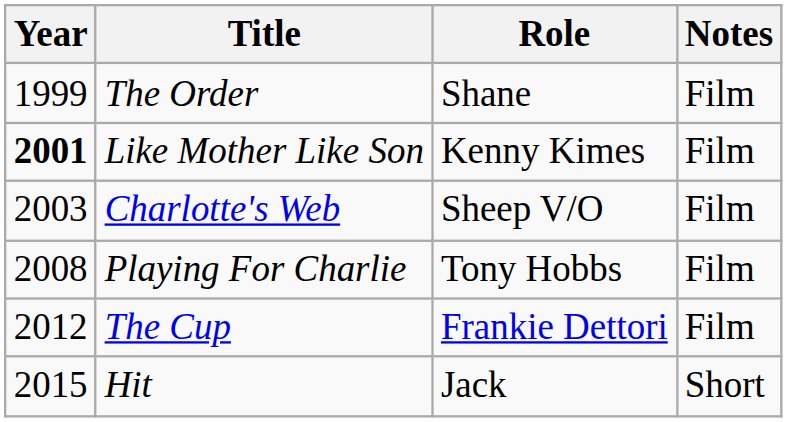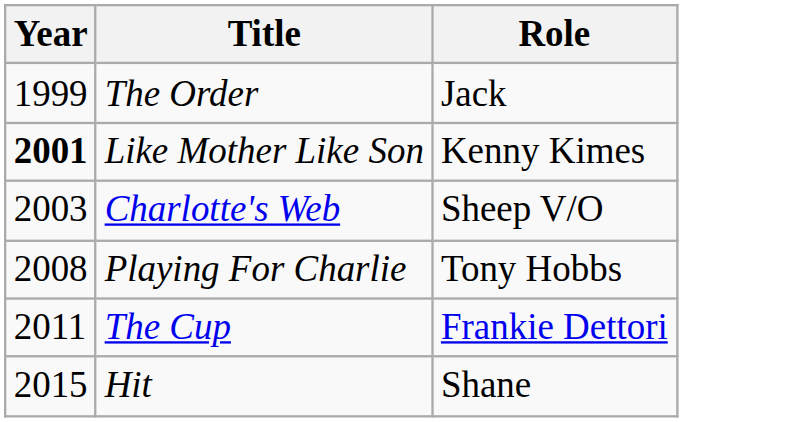- column: Notes | Film | Film | Film | Film | Film | Short
The Order | Role: Shane -> Jack
The Cup | Year: 2012 -> 2011
Hit | Role: Jack -> Shane
